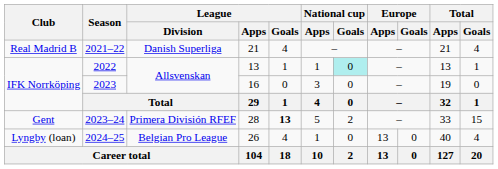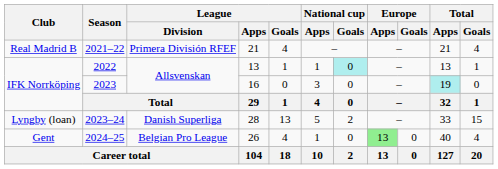2021–22 | League / Division: Danish Superliga -> Primera División RFEF
2023 | Total / Apps: no background -> paleturquoise background
2023–24 | Club: Gent -> Lyngby (loan)
2023–24 | League / Division: Primera División RFEF -> Danish Superliga
2023–24 | League / Goals: bold -> normal
2024–25 | Club: Lyngby (loan) -> Gent
2024–25 | Europe / Apps: no background -> lightgreen background
